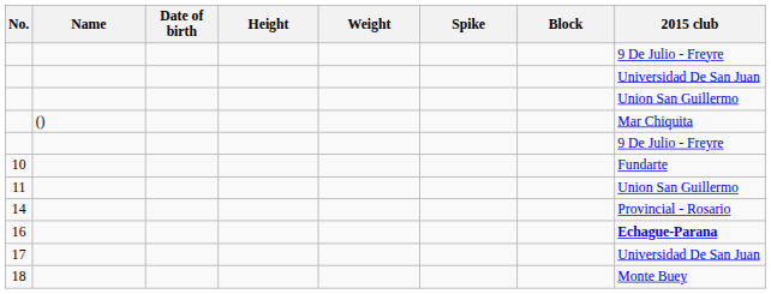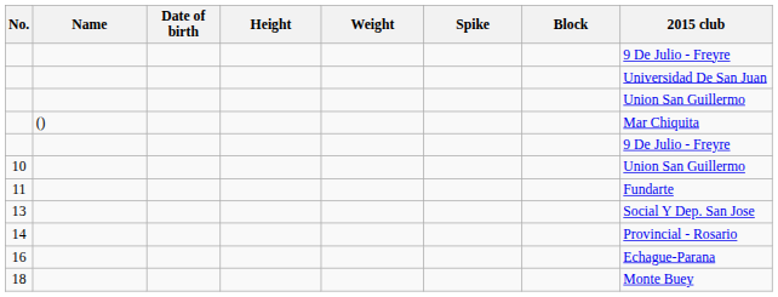10 | 2015 club: Fundarte -> Union San Guillermo
11 | 2015 club: Union San Guillermo -> Fundarte
+ row: 13 | Social Y Dep. San Jose
16 | 2015 club: bold -> normal
- row: 17 | Universidad De San Juan
